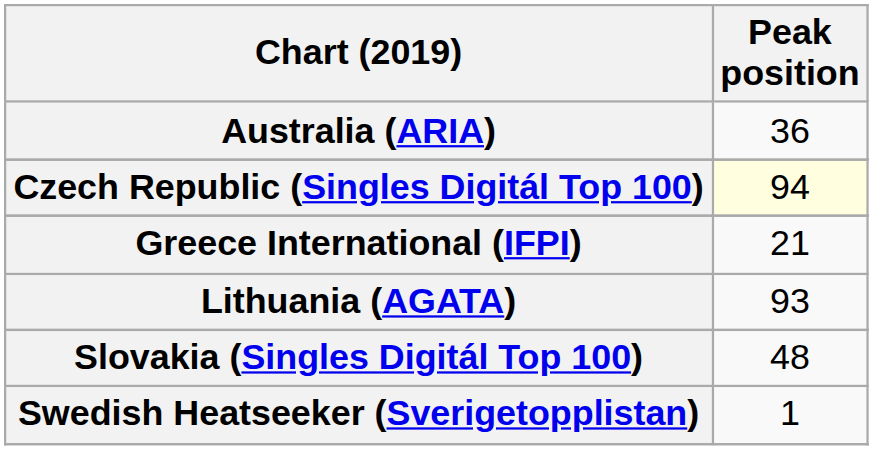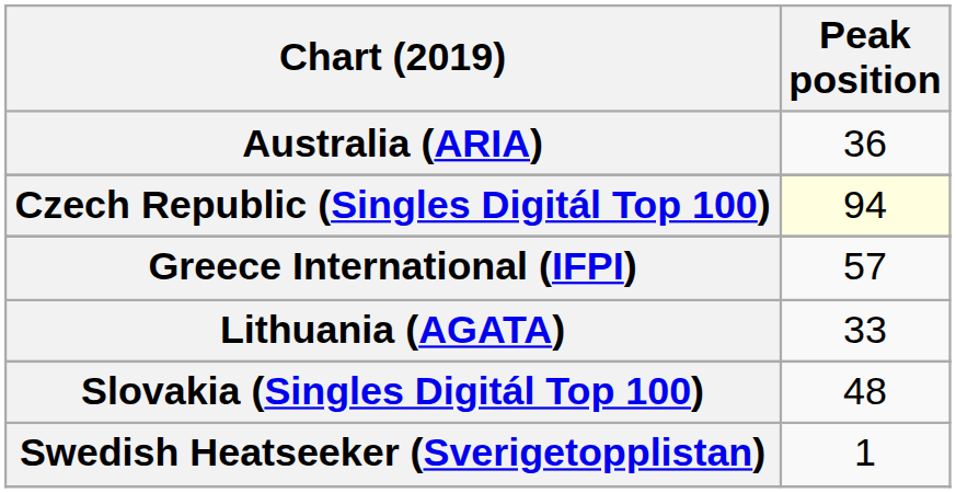Greece International (IFPI) | Peak position: 21 -> 57
Lithuania (AGATA) | Peak position: 93 -> 33
